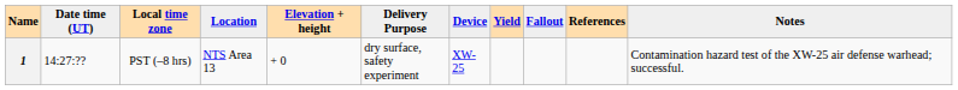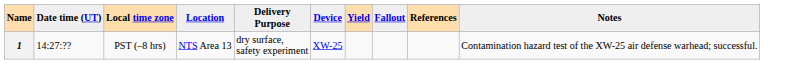- column: Elevation + height | + 0
